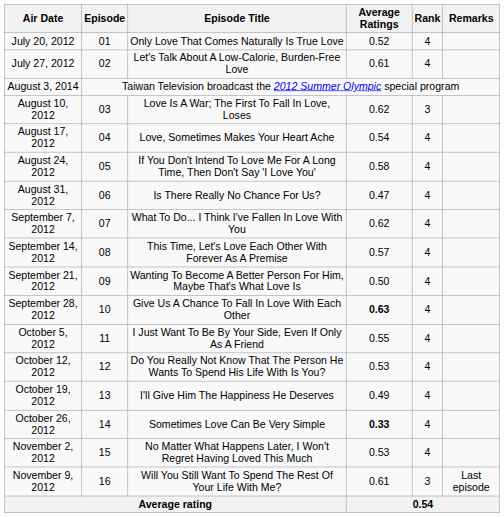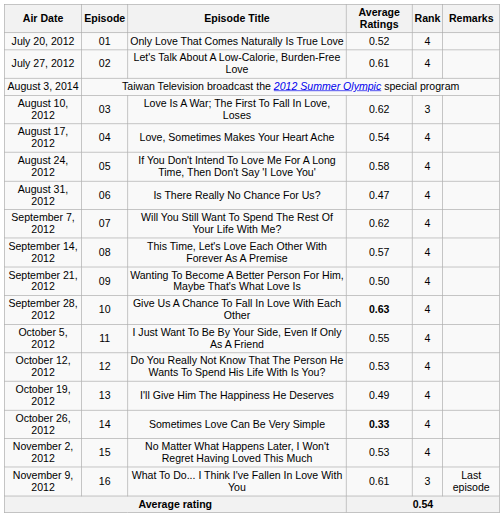September 7, 2012 | Episode Title: What To Do... I Think I've Fallen In Love With You -> Will You Still Want To Spend The Rest Of Your Life With Me?
November 9, 2012 | Episode Title: Will You Still Want To Spend The Rest Of Your Life With Me? -> What To Do... I Think I've Fallen In Love With You
